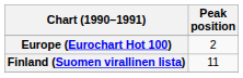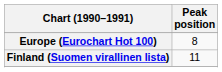Europe (Eurochart Hot 100) | Peak position: 2 -> 8
